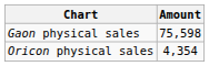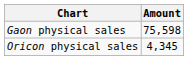Oricon physical sales | Amount: 4,354 -> 4,345
